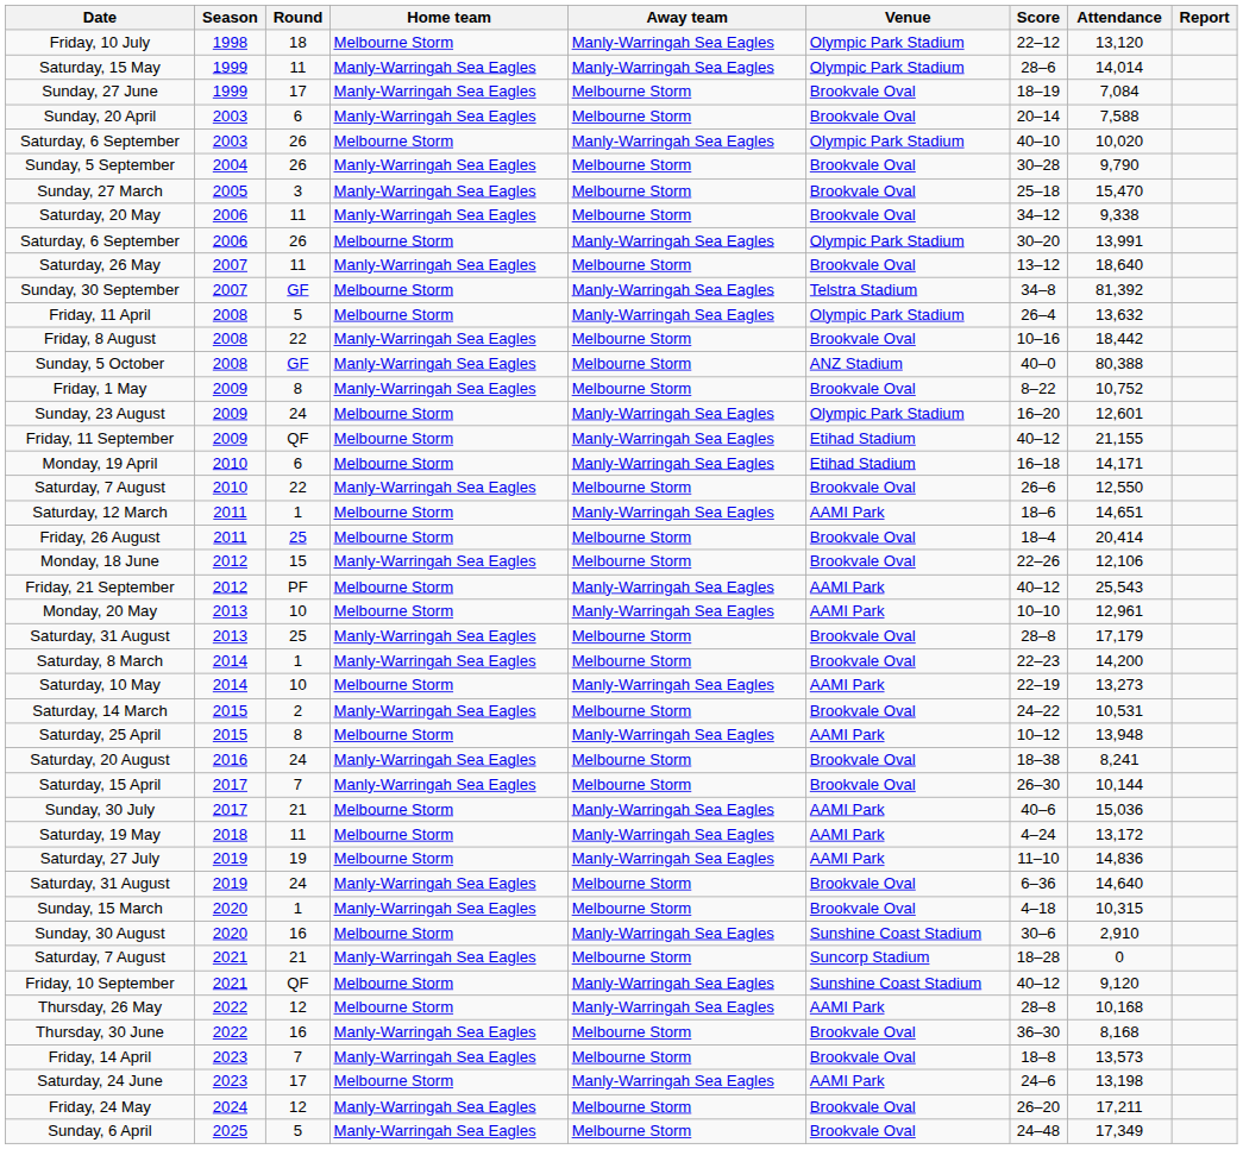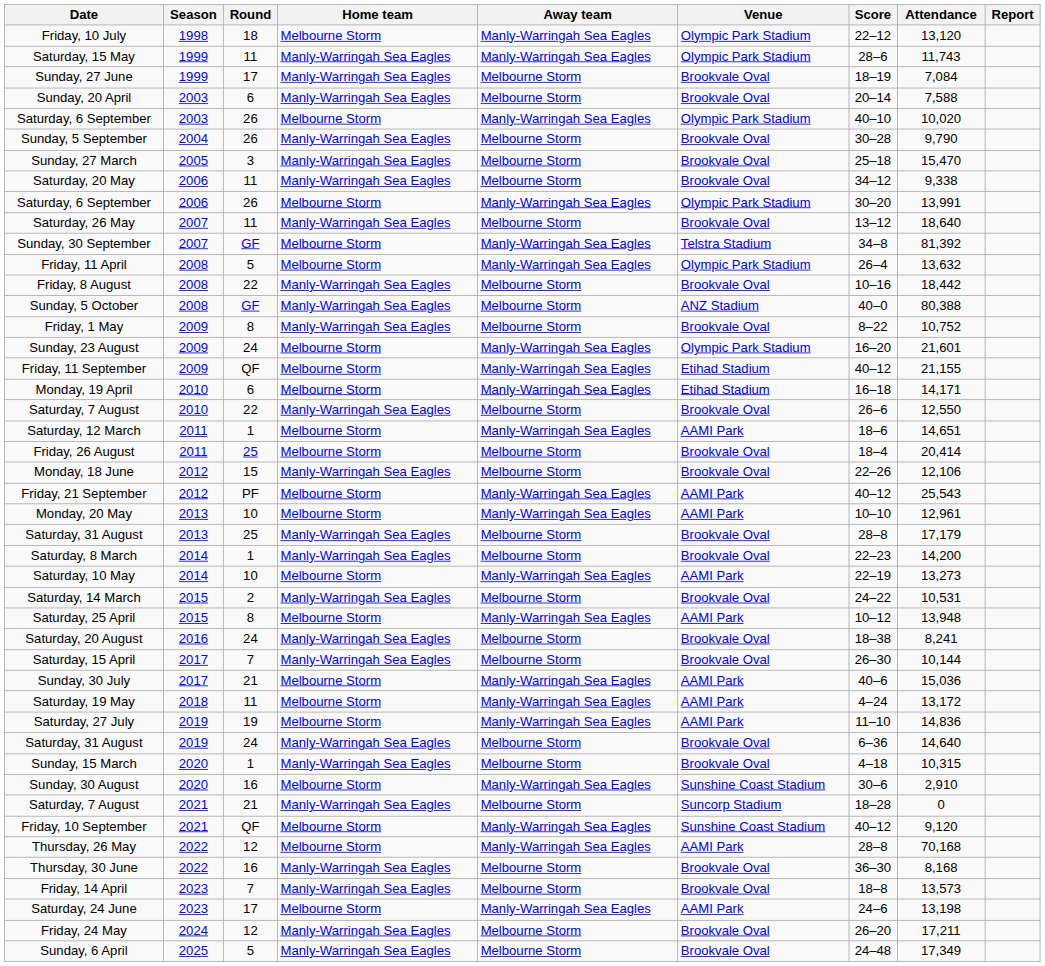Saturday, 15 May | Attendance: 14,014 -> 11,743
Sunday, 23 August | Attendance: 12,601 -> 21,601
Thursday, 26 May | Attendance: 10,168 -> 70,168
